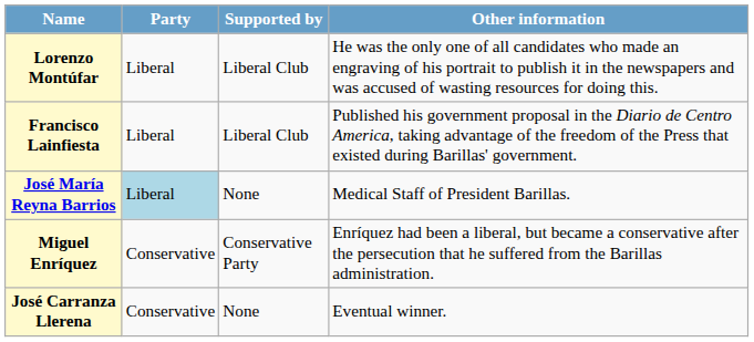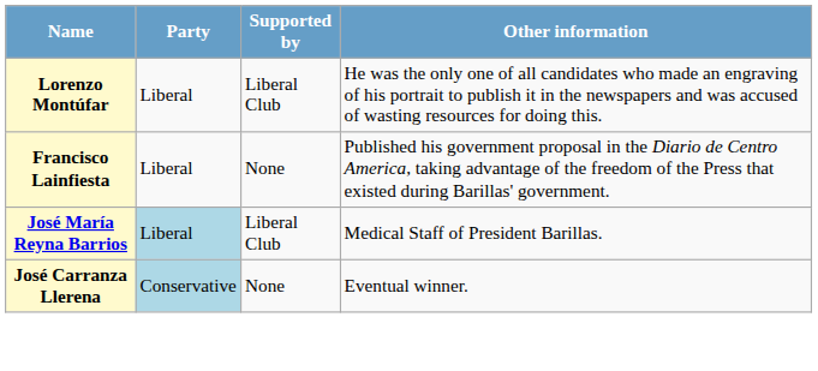Francisco Lainfiesta | Supported by: Liberal Club -> None
José María Reyna Barrios | Supported by: None -> Liberal Club
- row: Miguel Enríquez | Conservative | Conservative Party | Enríquez had been a liberal, but became a conservative after the persecution that he suffered from the Barillas administration.
José Carranza Llerena | Party: no background -> lightblue background
